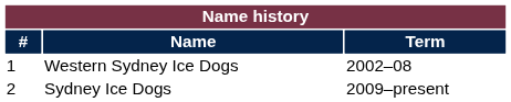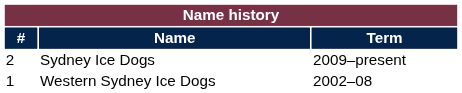rows swapped: Western Sydney Ice Dogs <-> Sydney Ice Dogs
